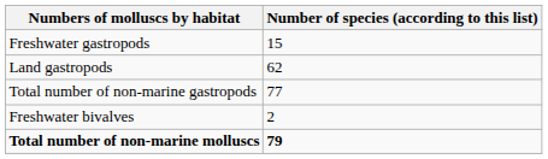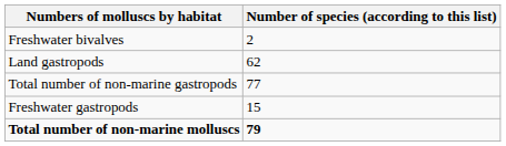rows swapped: Freshwater gastropods <-> Freshwater bivalves
